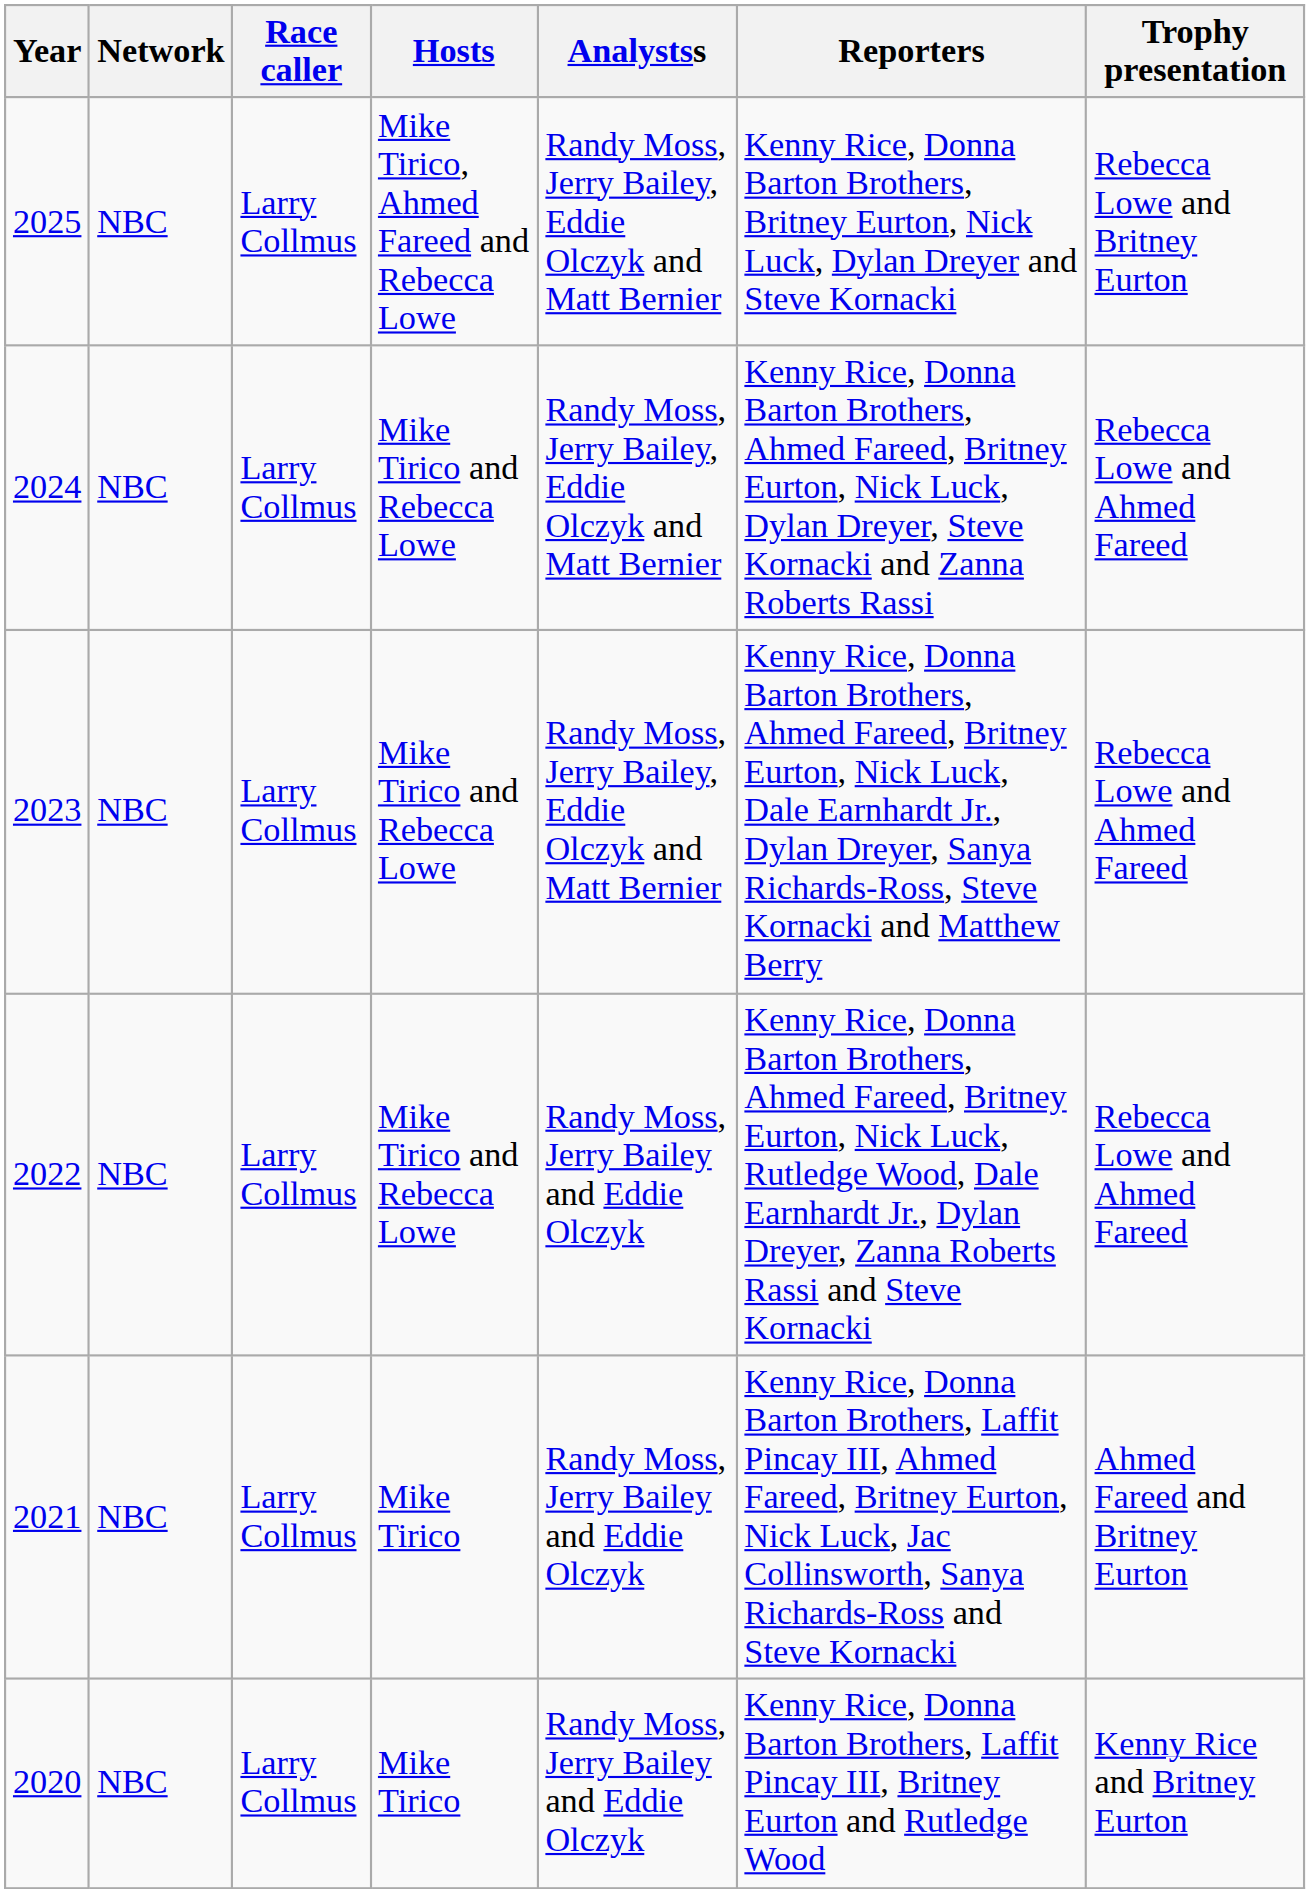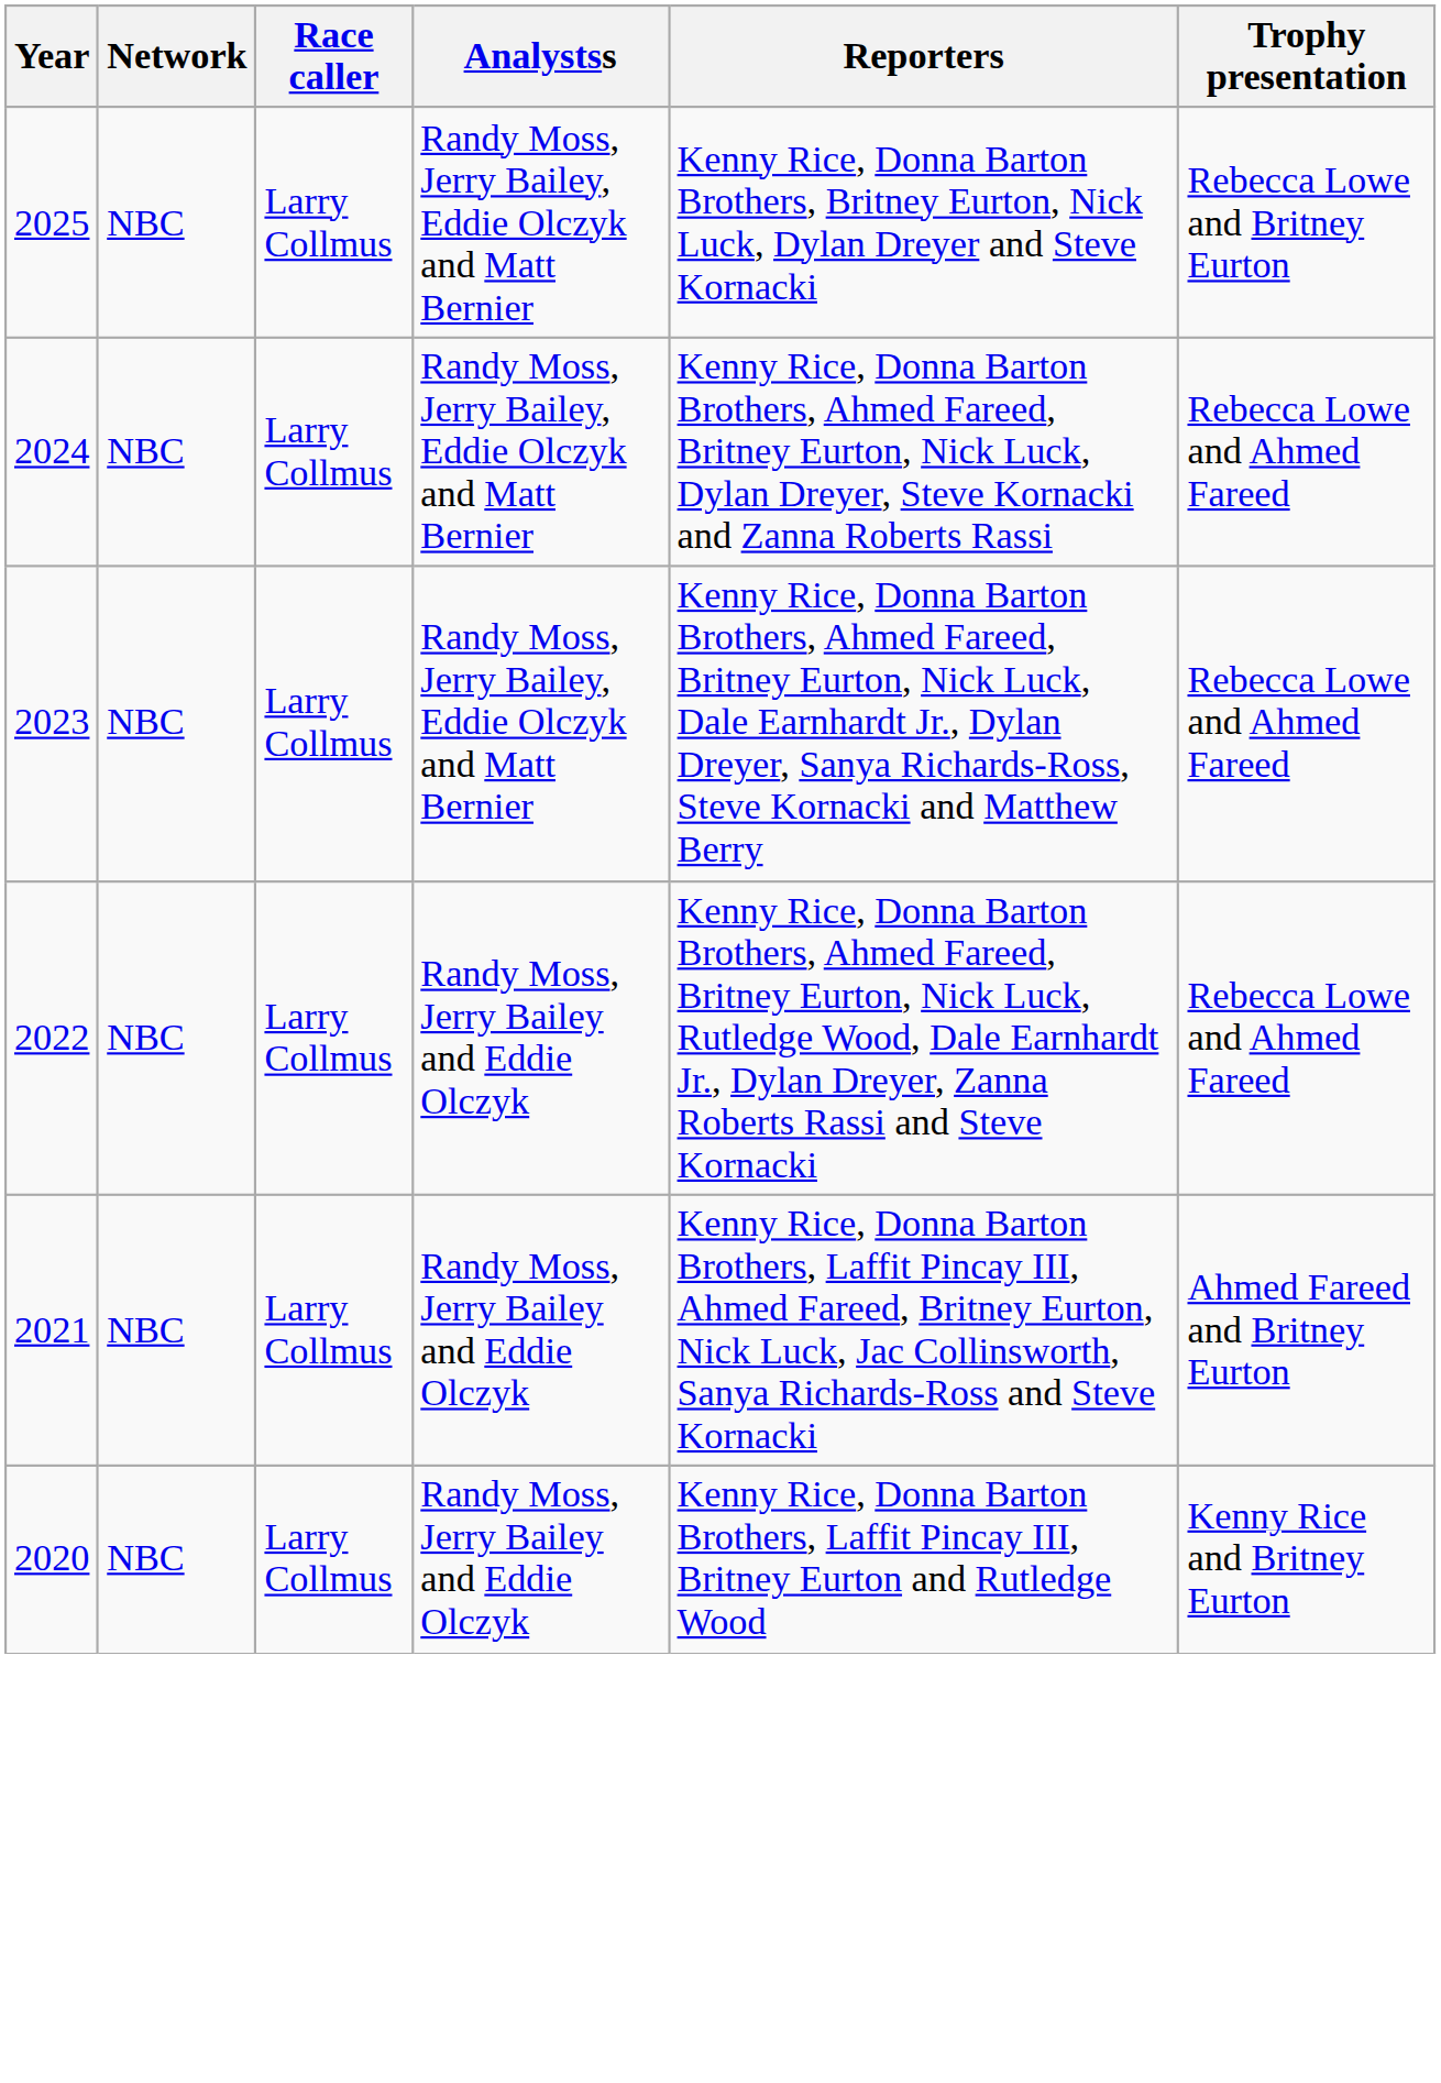- column: Hosts | Mike Tirico, Ahmed Fareed and Rebecca Lowe | Mike Tirico and Rebecca Lowe | Mike Tirico and Rebecca Lowe | Mike Tirico and Rebecca Lowe | Mike Tirico | Mike Tirico
